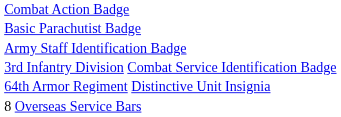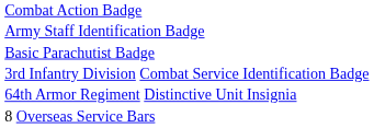rows swapped: Basic Parachutist Badge <-> Army Staff Identification Badge
